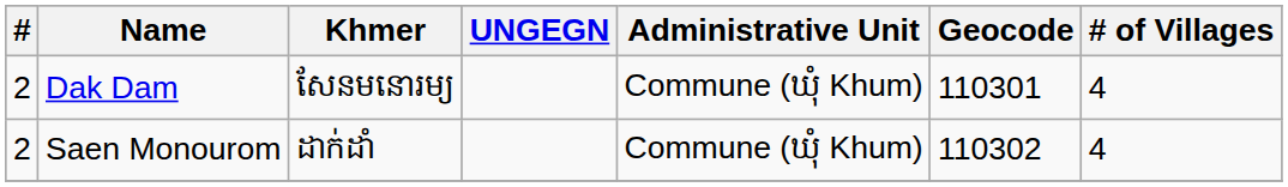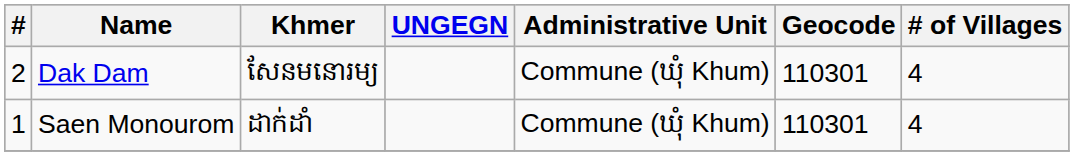Saen Monourom | #: 2 -> 1
Saen Monourom | Geocode: 110302 -> 110301
